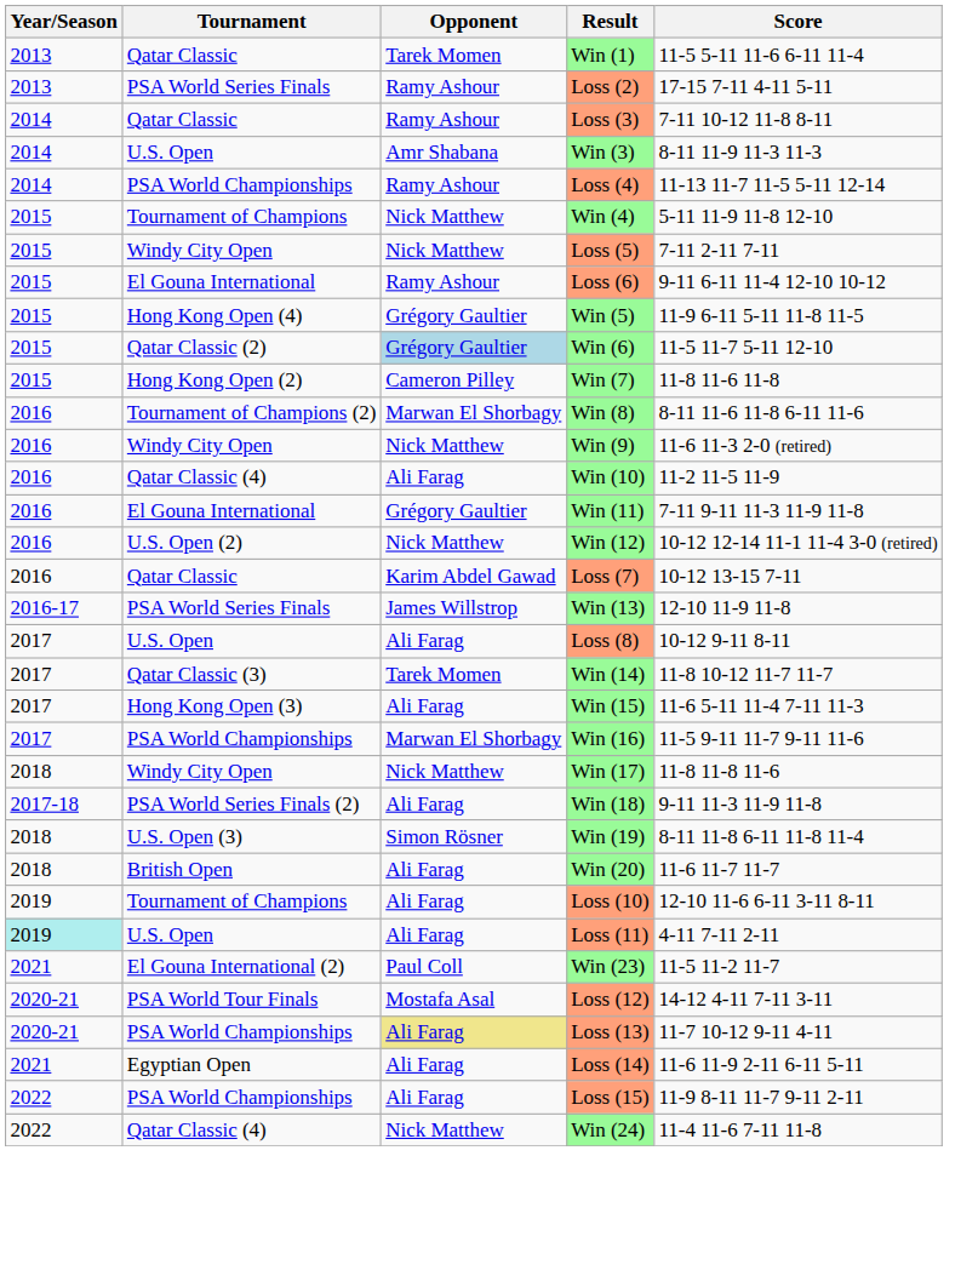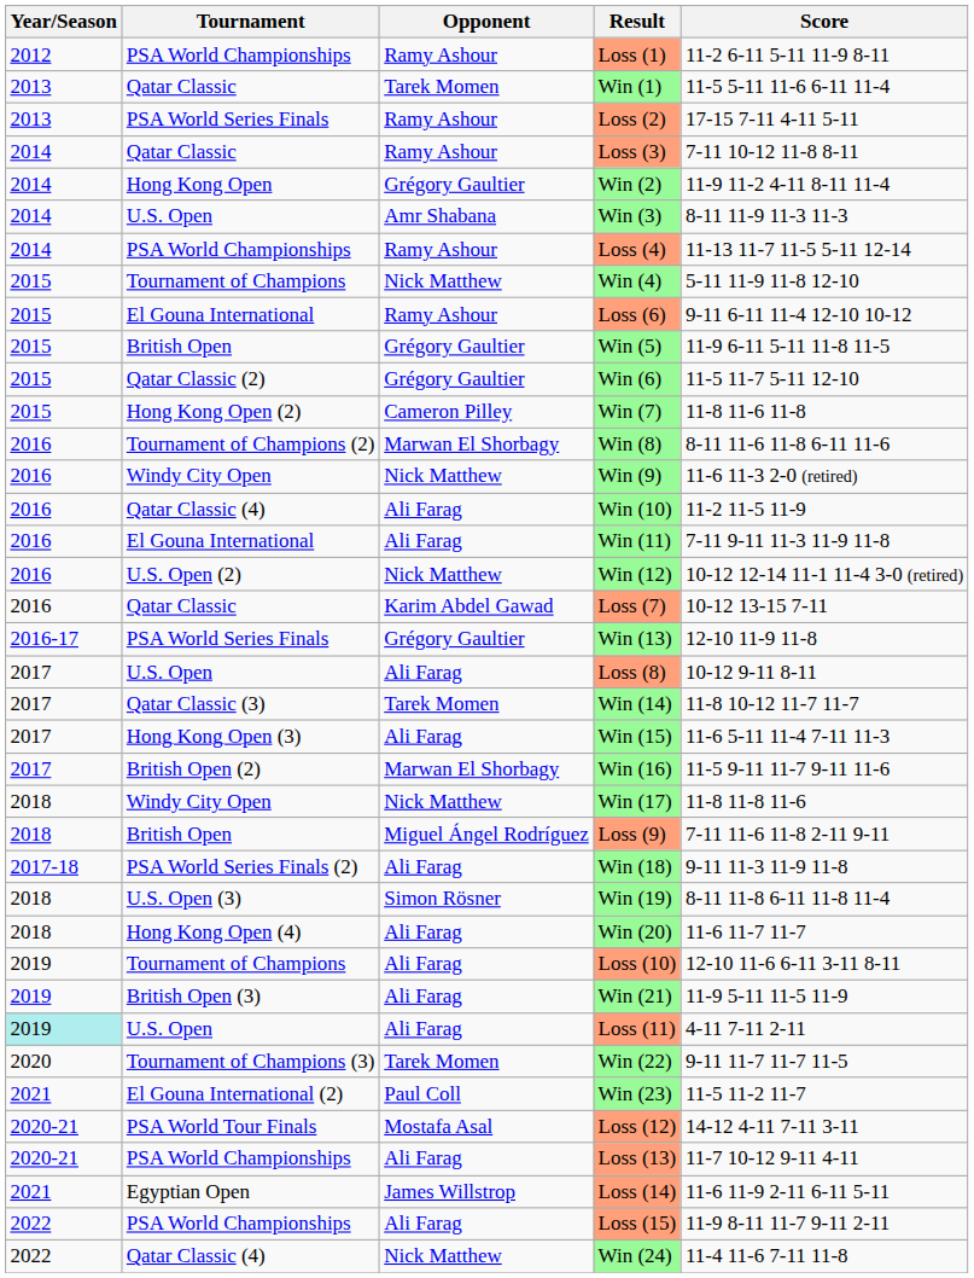+ row: 2012 | PSA World Championships | Ramy Ashour | Loss (1) | 11-2 6-11 5-11 11-9 8-11
+ row: 2014 | Hong Kong Open | Grégory Gaultier | Win (2) | 11-9 11-2 4-11 8-11 11-4
- row: 2015 | Windy City Open | Nick Matthew | Loss (5) | 7-11 2-11 7-11
Win (5) | Tournament: Hong Kong Open (4) -> British Open
Win (6) | Opponent: lightblue background -> no background
Win (11) | Opponent: Grégory Gaultier -> Ali Farag
Win (13) | Opponent: James Willstrop -> Grégory Gaultier
Win (16) | Tournament: PSA World Championships -> British Open (2)
+ row: 2018 | British Open | Miguel Ángel Rodríguez | Loss (9) | 7-11 11-6 11-8 2-11 9-11
Win (20) | Tournament: British Open -> Hong Kong Open (4)
+ row: 2019 | British Open (3) | Ali Farag | Win (21) | 11-9 5-11 11-5 11-9
+ row: 2020 | Tournament of Champions (3) | Tarek Momen | Win (22) | 9-11 11-7 11-7 11-5
Loss (13) | Opponent: khaki background -> no background
Loss (14) | Opponent: Ali Farag -> James Willstrop
